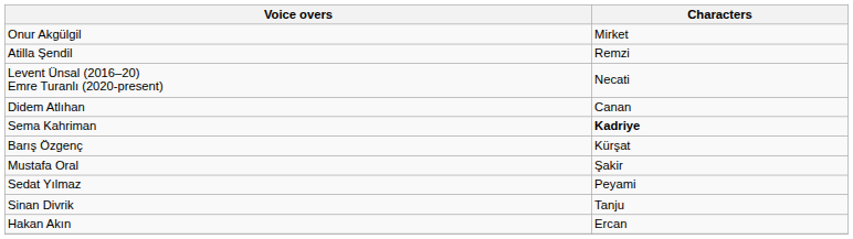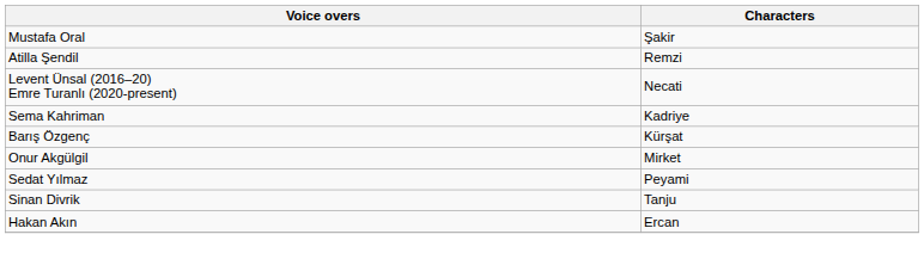rows swapped: Mustafa Oral <-> Onur Akgülgil
- row: Didem Atlıhan | Canan
Sema Kahriman | Characters: bold -> normal
